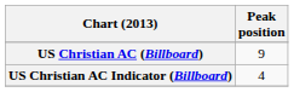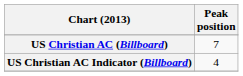US Christian AC (Billboard) | Peak position: 9 -> 7
